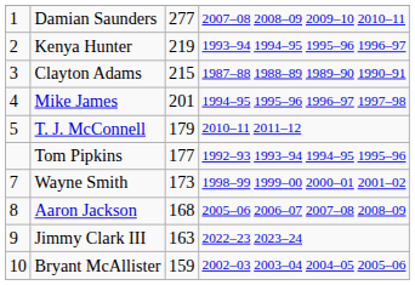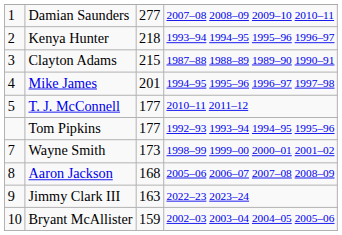Kenya Hunter | column 3: 219 -> 218
T. J. McConnell | column 3: 179 -> 177
